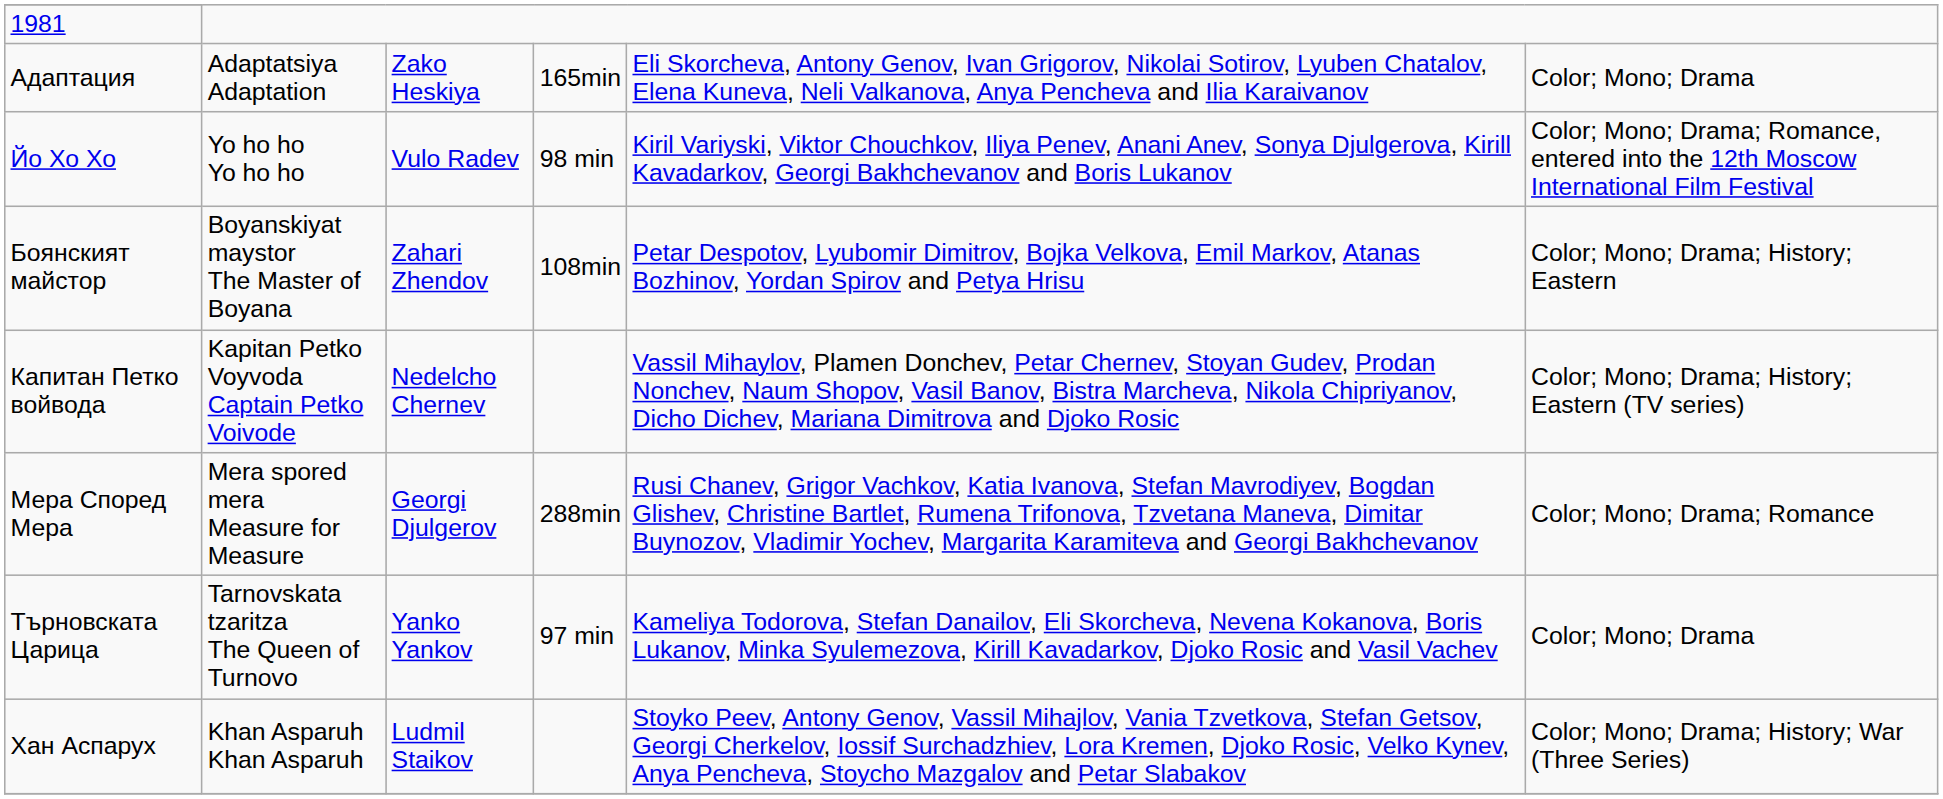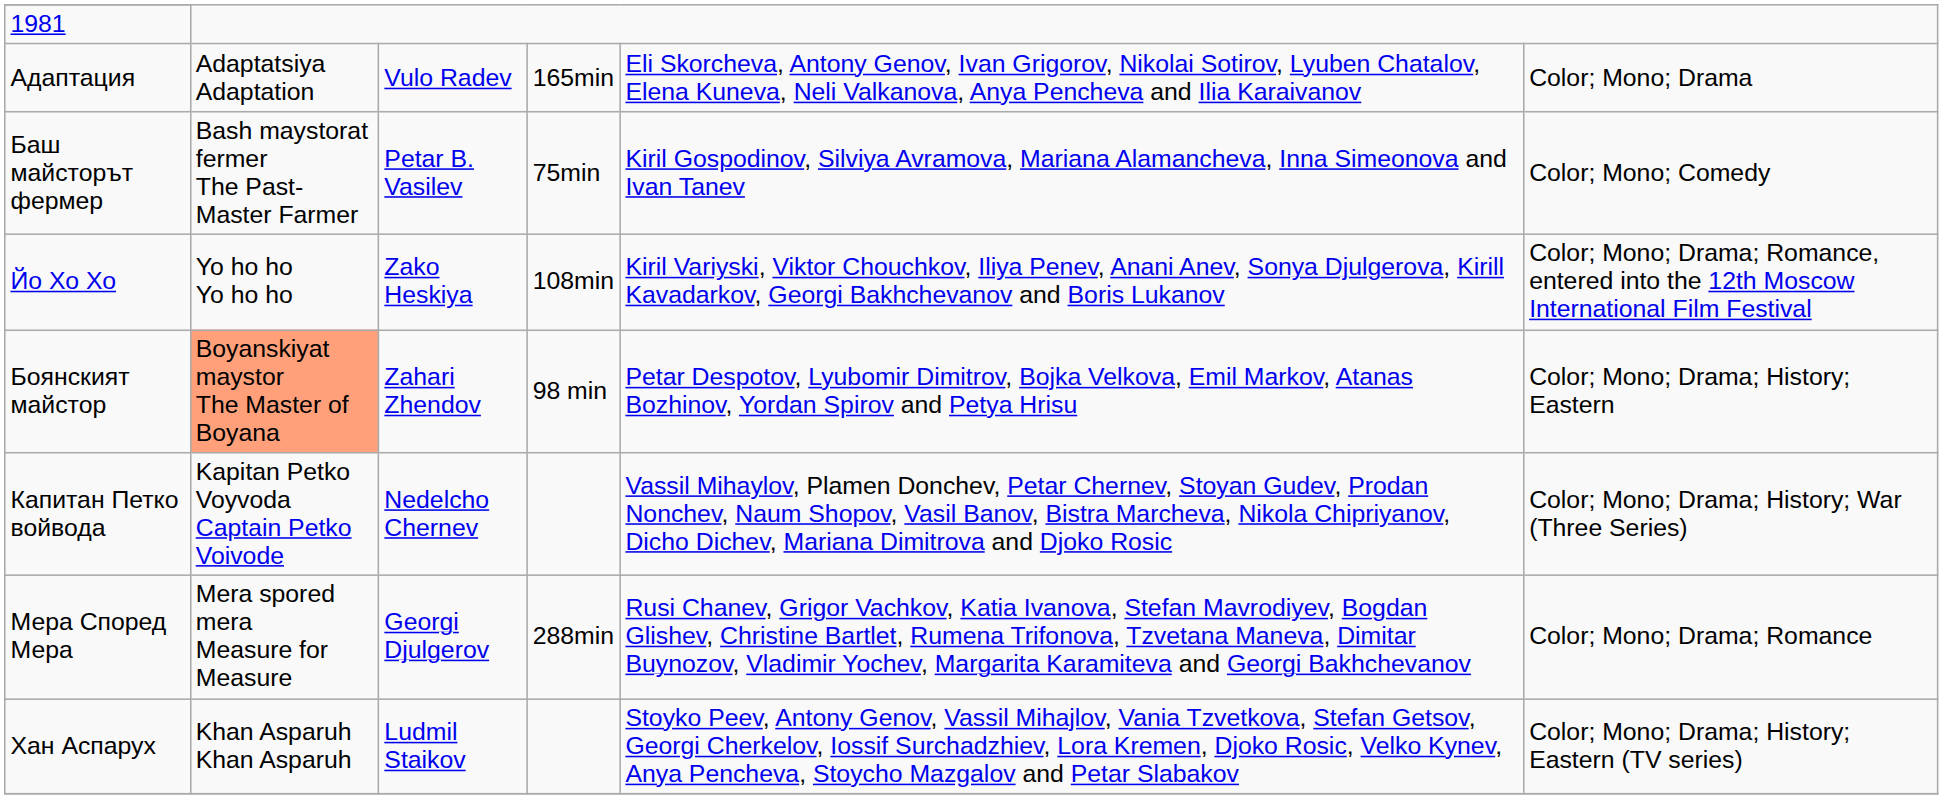Адаптация | column 3: Zako Heskiya -> Vulo Radev
+ row: Баш майсторът фермер | Bash maystorat fermer The Past-Master Farmer | Petar B. Vasilev | 75min | Kiril Gospodinov, Silviya Avramova, Mariana Alamancheva, Inna Simeonova and Ivan Tanev | Color; Mono; Comedy
Йо Хо Хо | column 3: Vulo Radev -> Zako Heskiya
Йо Хо Хо | column 4: 98 min -> 108min
Боянският майстор | column 2: no background -> lightsalmon background
Боянският майстор | column 4: 108min -> 98 min
Капитан Петко войвода | column 6: Color; Mono; Drama; History; Eastern (TV series) -> Color; Mono; Drama; History; War (Three Series)
- row: Търновската Царица | Tarnovskata tzaritza The Queen of Turnovo | Yanko Yankov | 97 min | Kameliya Todorova, Stefan Danailov, Eli Skorcheva, Nevena Kokanova, Boris Lukanov, Minka Syulemezova, Kirill Kavadarkov, Djoko Rosic and Vasil Vachev | Color; Mono; Drama
Хан Аспарух | column 6: Color; Mono; Drama; History; War (Three Series) -> Color; Mono; Drama; History; Eastern (TV series)
